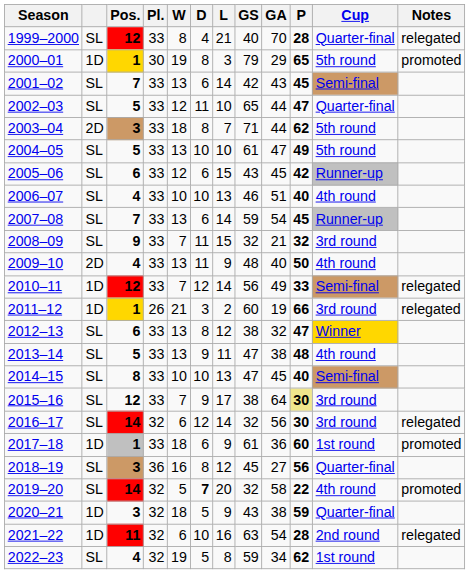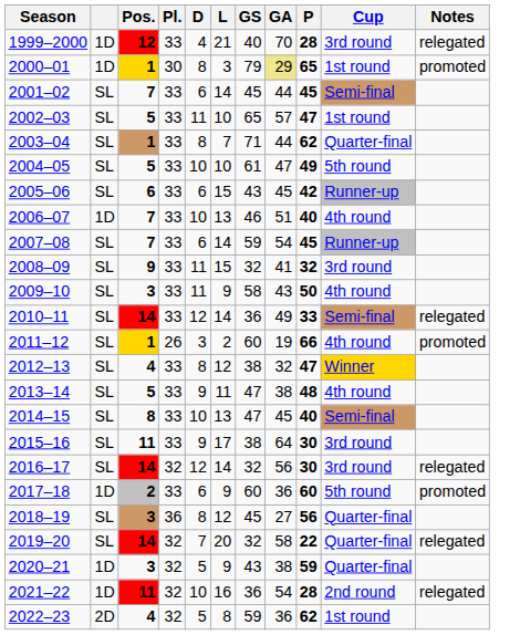- column: W | 8 | 19 | 13 | 12 | 18 | 13 | 12 | 10 | 13 | 7 | 13 | 7 | 21 | 13 | 13 | 10 | 7 | 6 | 18 | 16 | 5 | 18 | 6 | 19
1999–2000 | column 2: SL -> 1D
1999–2000 | Cup: Quarter-final -> 3rd round
2000–01 | GA: no background -> khaki background
2000–01 | Cup: 5th round -> 1st round
2001–02 | GS: 42 -> 45
2001–02 | GA: 43 -> 44
2002–03 | GA: 44 -> 57
2002–03 | Cup: Quarter-final -> 1st round
2003–04 | column 2: 2D -> SL
2003–04 | Pos.: 3 -> 1
2003–04 | Cup: 5th round -> Quarter-final
2006–07 | column 2: SL -> 1D
2006–07 | Pos.: 4 -> 7
2008–09 | GA: 21 -> 41
2009–10 | column 2: 2D -> SL
2009–10 | Pos.: 4 -> 3
2009–10 | GS: 48 -> 58
2009–10 | GA: 40 -> 43
2010–11 | column 2: 1D -> SL
2010–11 | Pos.: 12 -> 14
2010–11 | GS: 56 -> 36
2011–12 | column 2: 1D -> SL
2011–12 | Cup: 3rd round -> 4th round
2011–12 | Notes: relegated -> promoted
2012–13 | Pos.: 6 -> 4
2015–16 | Pos.: 12 -> 11
2015–16 | P: khaki background -> no background
2017–18 | Pos.: 1 -> 2
2017–18 | GS: 61 -> 60
2017–18 | Cup: 1st round -> 5th round
2019–20 | D: bold -> normal
2019–20 | Cup: 4th round -> Quarter-final
2019–20 | Notes: promoted -> relegated
2021–22 | GS: 63 -> 36
2022–23 | column 2: SL -> 2D
2022–23 | GA: 34 -> 36
